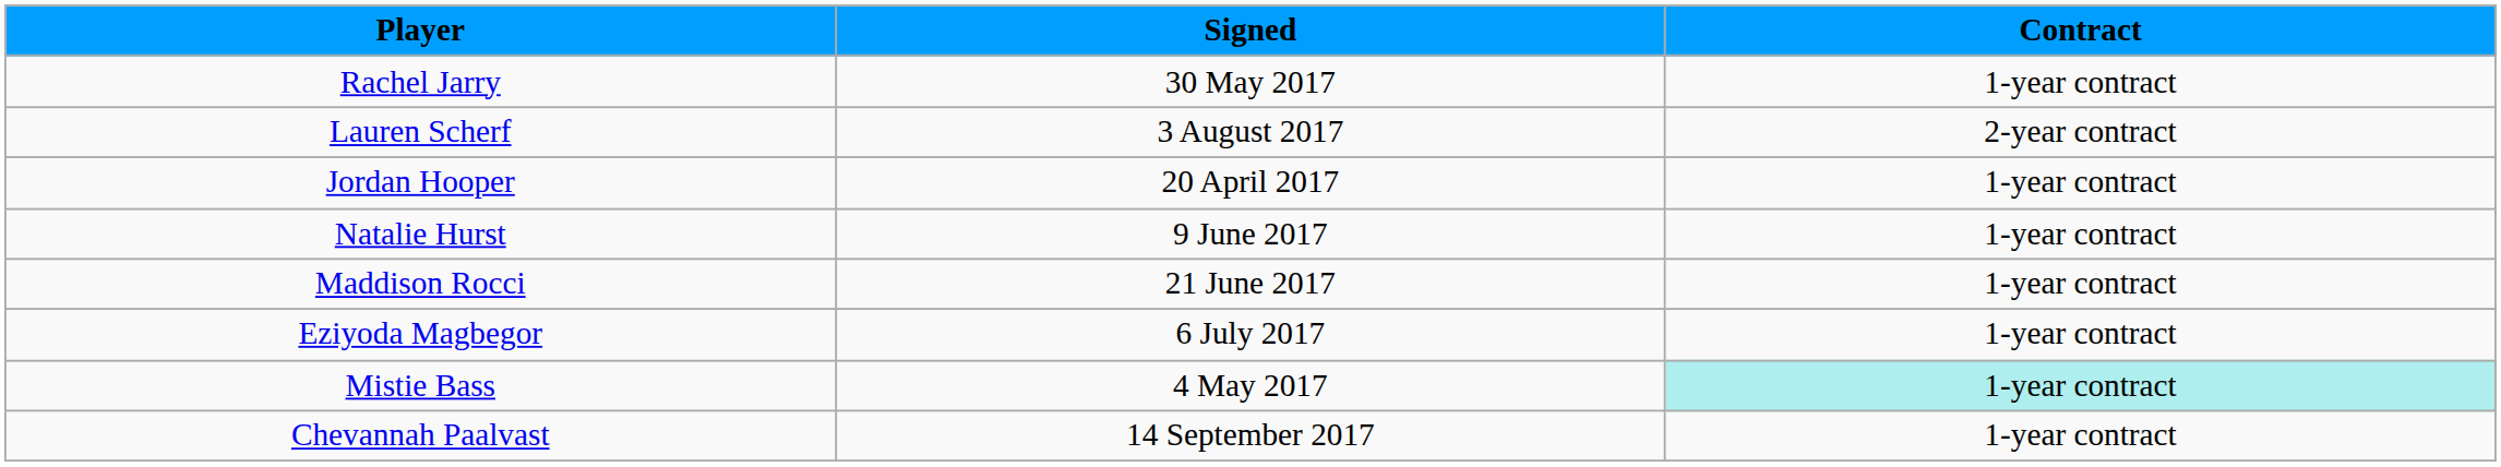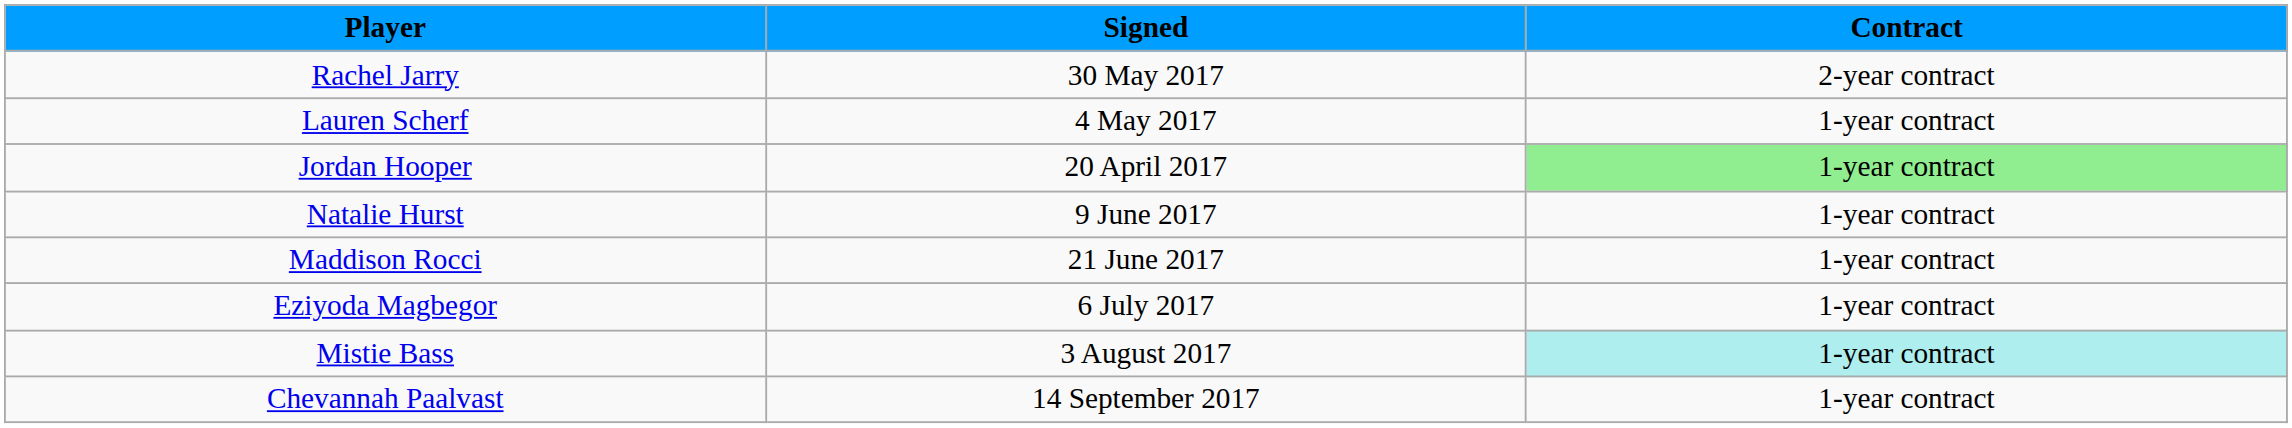Rachel Jarry | Contract: 1-year contract -> 2-year contract
Lauren Scherf | Signed: 3 August 2017 -> 4 May 2017
Lauren Scherf | Contract: 2-year contract -> 1-year contract
Jordan Hooper | Contract: no background -> lightgreen background
Mistie Bass | Signed: 4 May 2017 -> 3 August 2017
